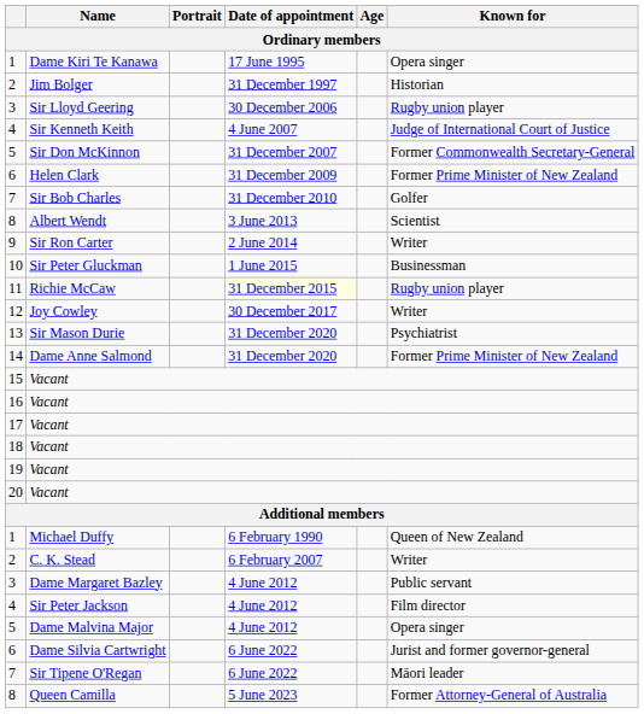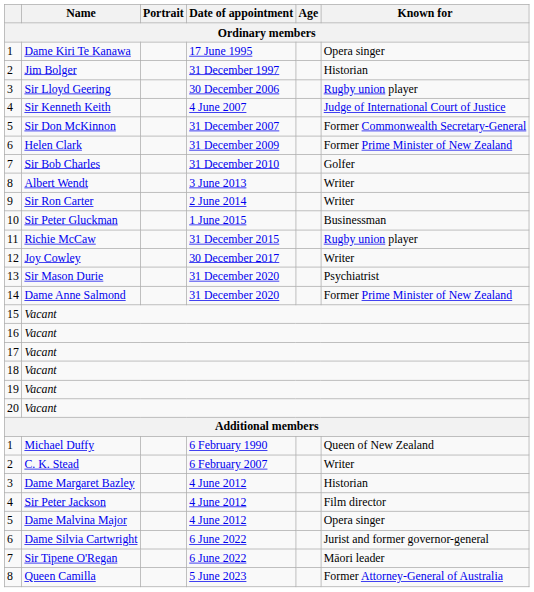Albert Wendt | Known for: Scientist -> Writer
Richie McCaw | Date of appointment: lightyellow background -> no background
Dame Margaret Bazley | Known for: Public servant -> Historian
